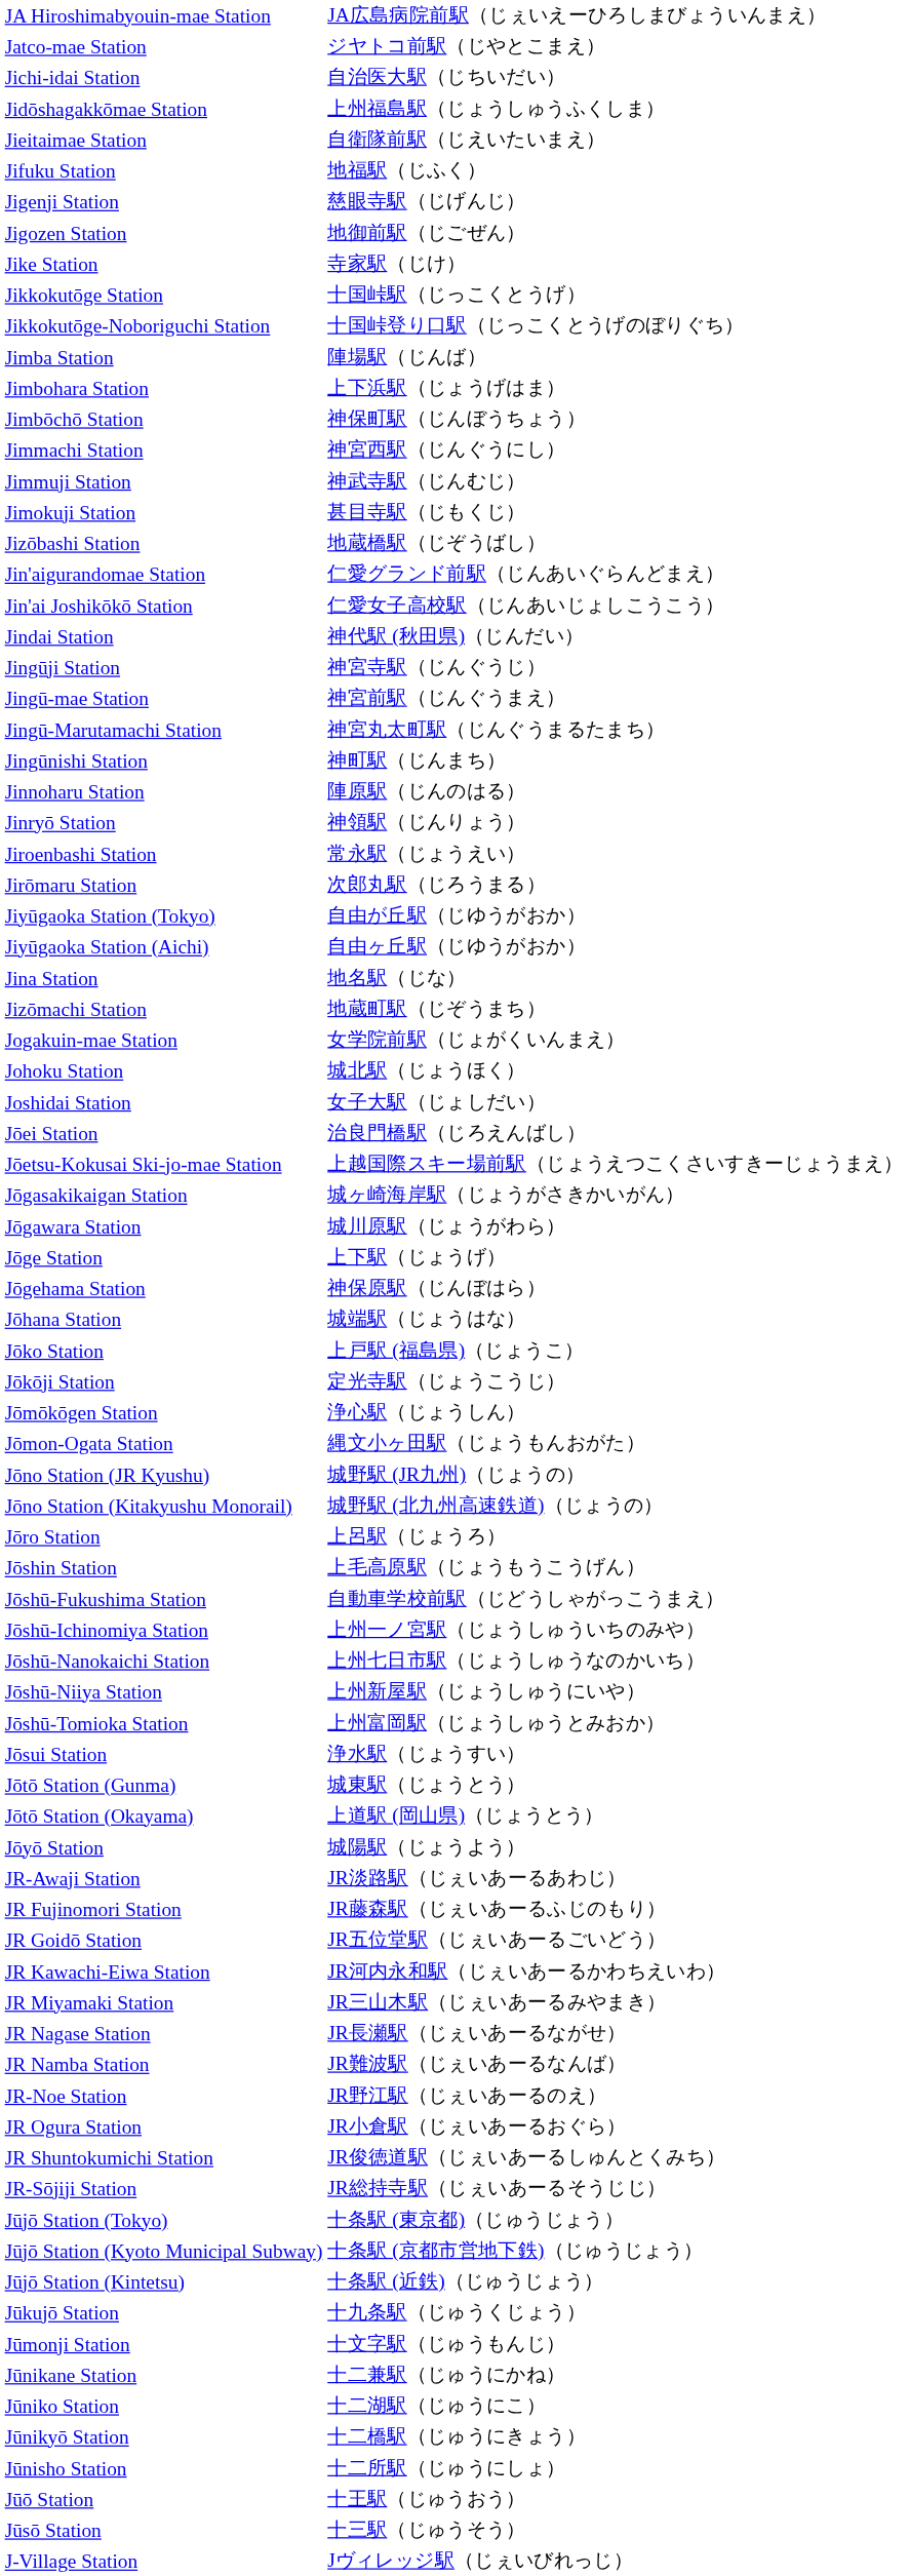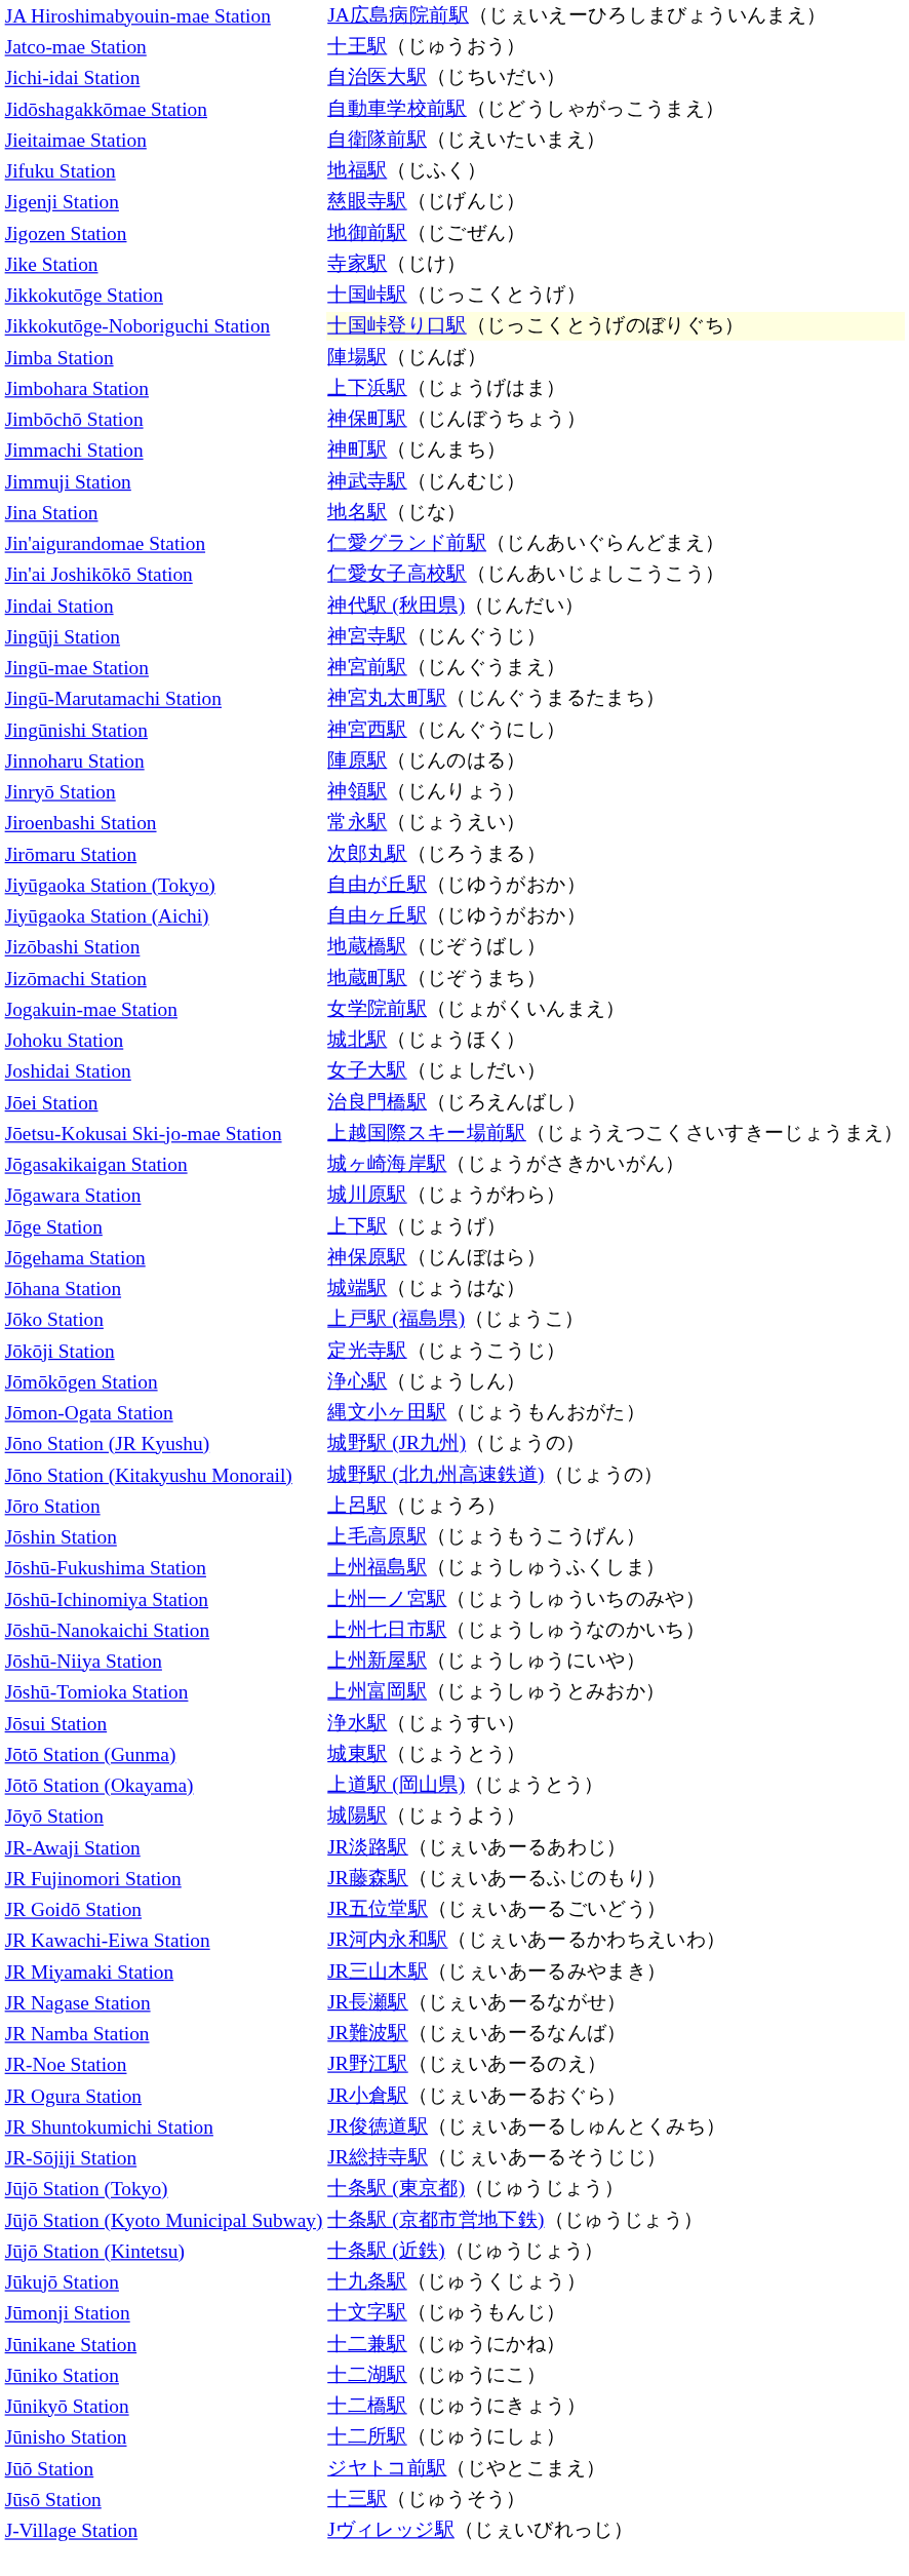Jatco-mae Station | column 2: ジヤトコ前駅（じやとこまえ） -> 十王駅（じゅうおう）
Jidōshagakkōmae Station | column 2: 上州福島駅（じょうしゅうふくしま） -> 自動車学校前駅（じどうしゃがっこうまえ）
Jikkokutōge-Noboriguchi Station | column 2: no background -> lightyellow background
Jimmachi Station | column 2: 神宮西駅（じんぐうにし） -> 神町駅（じんまち）
- row: Jimokuji Station | 甚目寺駅（じもくじ）
rows swapped: Jina Station <-> Jizōbashi Station
Jingūnishi Station | column 2: 神町駅（じんまち） -> 神宮西駅（じんぐうにし）
Jōshū-Fukushima Station | column 2: 自動車学校前駅（じどうしゃがっこうまえ） -> 上州福島駅（じょうしゅうふくしま）
Jūō Station | column 2: 十王駅（じゅうおう） -> ジヤトコ前駅（じやとこまえ）
